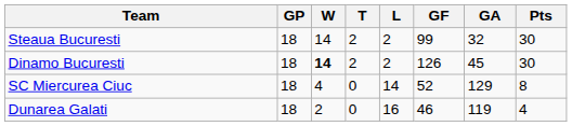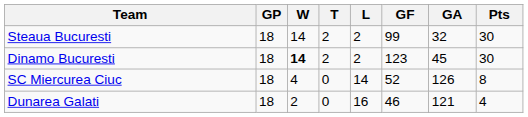Dinamo Bucuresti | GF: 126 -> 123
SC Miercurea Ciuc | GA: 129 -> 126
Dunarea Galati | GA: 119 -> 121
